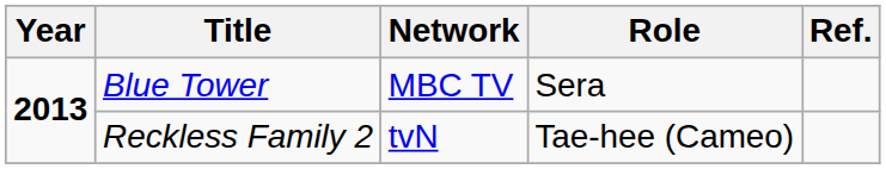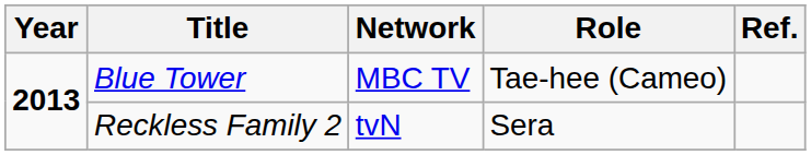Blue Tower | Role: Sera -> Tae-hee (Cameo)
Reckless Family 2 | Role: Tae-hee (Cameo) -> Sera
